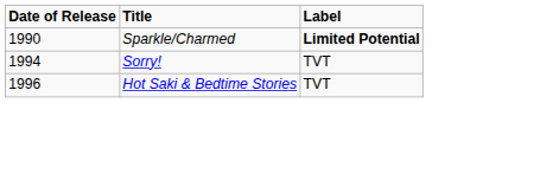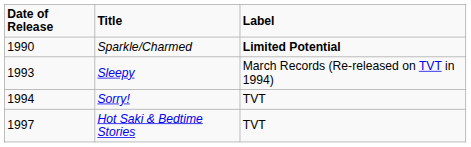+ row: 1993 | Sleepy | March Records (Re-released on TVT in 1994)
Hot Saki & Bedtime Stories | Date of Release: 1996 -> 1997
